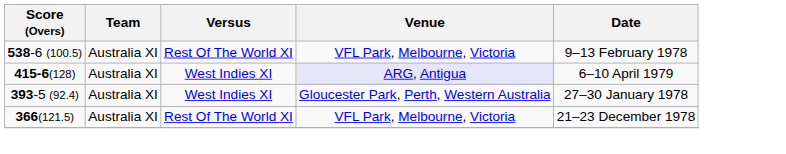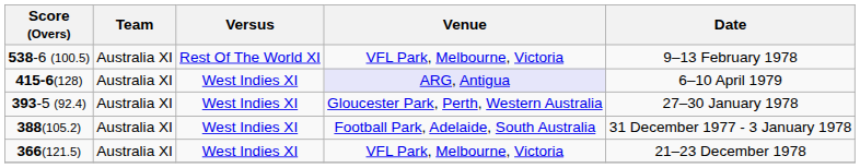+ row: 388(105.2) | Australia XI | West Indies XI | Football Park, Adelaide, South Australia | 31 December 1977 - 3 January 1978
366(121.5) | Versus: Rest Of The World XI -> West Indies XI
